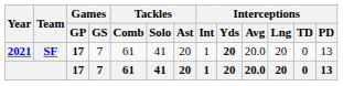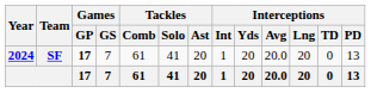SF | Year: 2021 -> 2024
SF | Interceptions / Yds: bold -> normal
